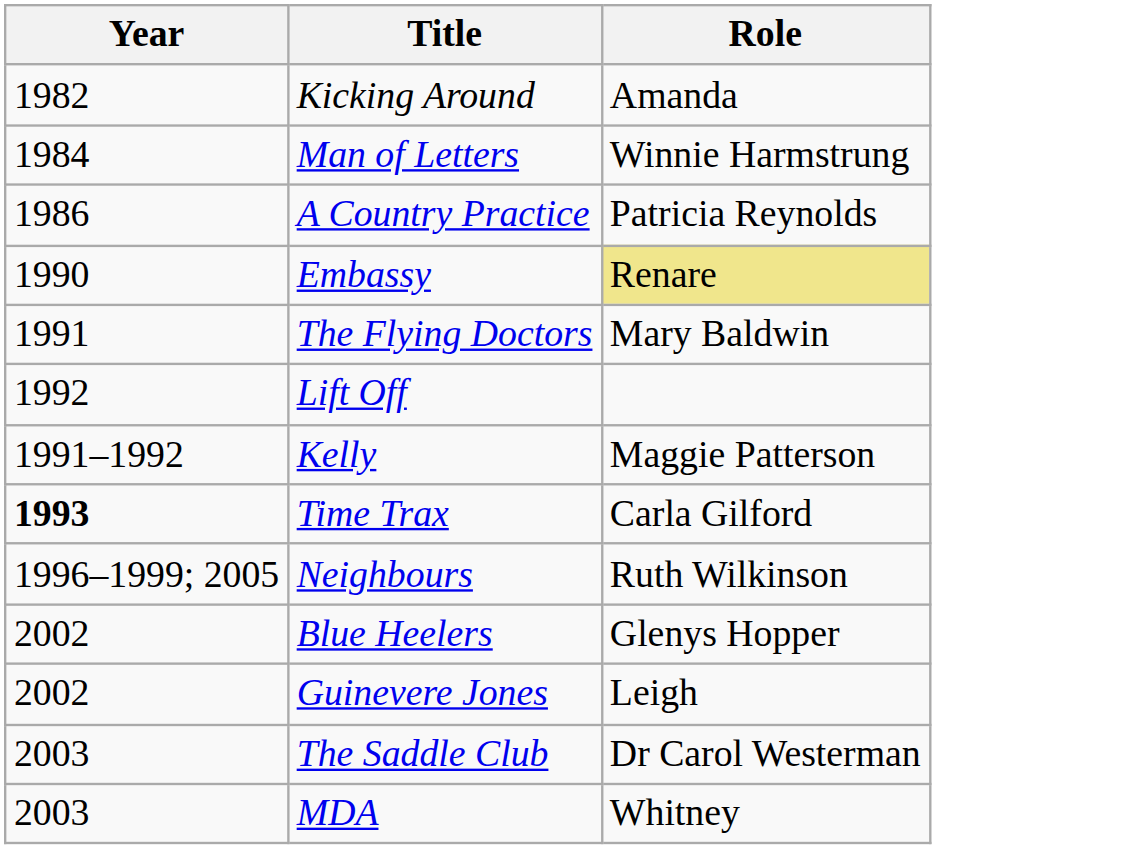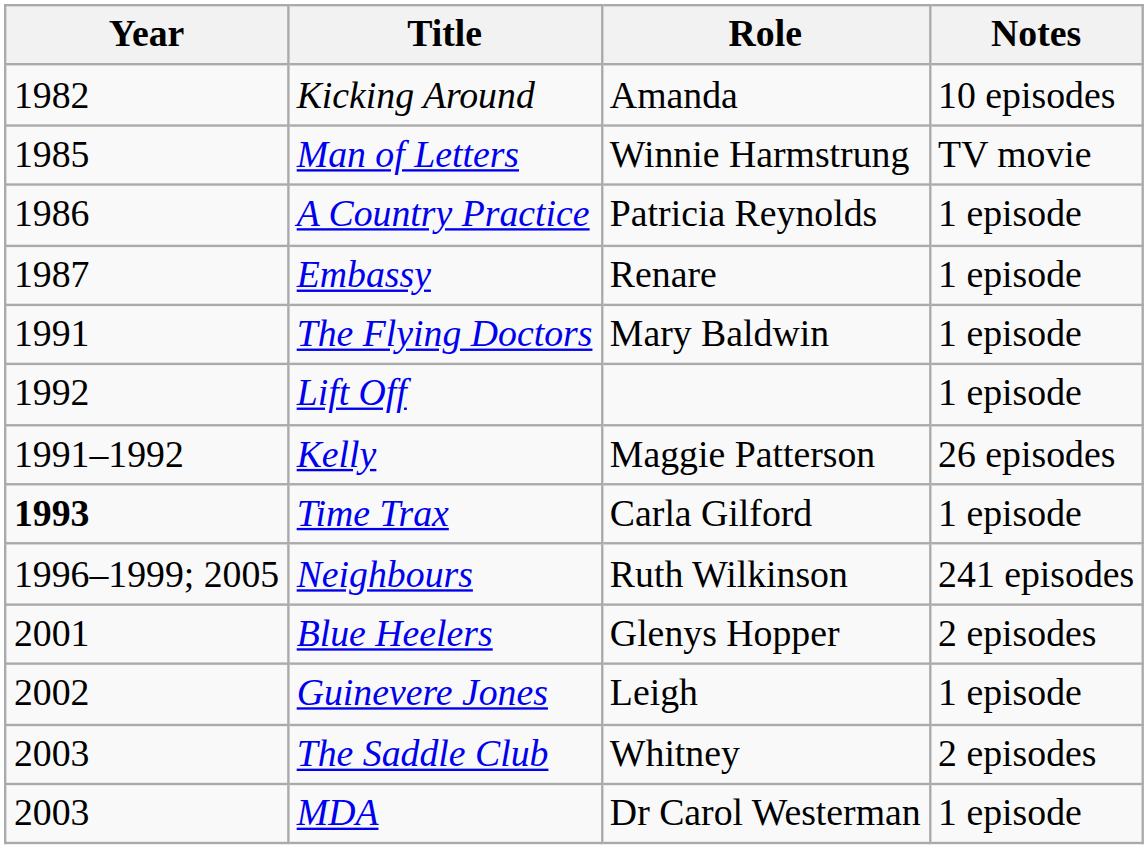+ column: Notes | 10 episodes | TV movie | 1 episode | 1 episode | 1 episode | 1 episode | 26 episodes | 1 episode | 241 episodes | 2 episodes | 1 episode | 2 episodes | 1 episode
Man of Letters | Year: 1984 -> 1985
Embassy | Year: 1990 -> 1987
Embassy | Role: khaki background -> no background
Blue Heelers | Year: 2002 -> 2001
The Saddle Club | Role: Dr Carol Westerman -> Whitney
MDA | Role: Whitney -> Dr Carol Westerman
